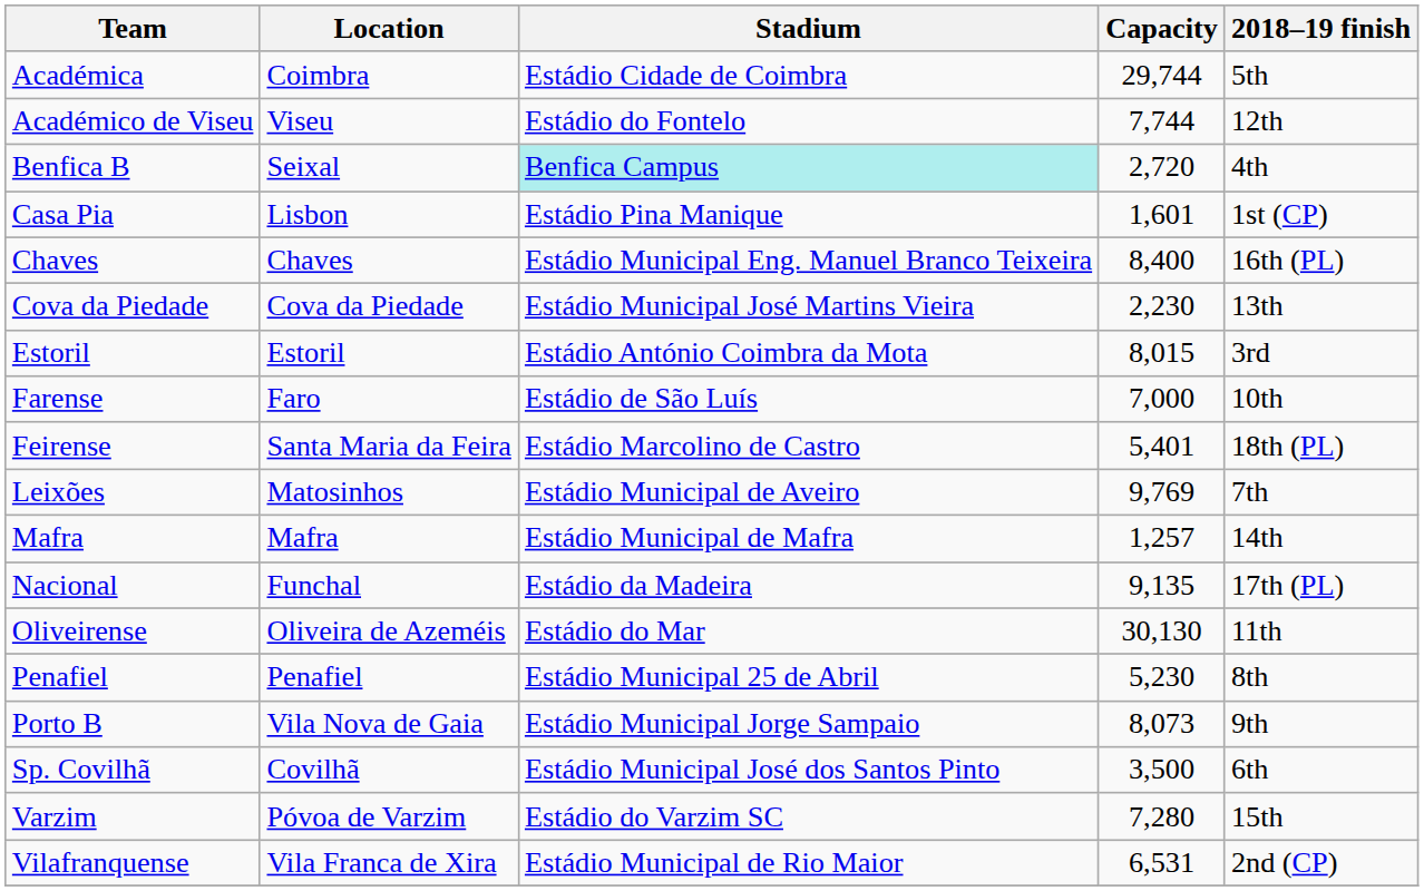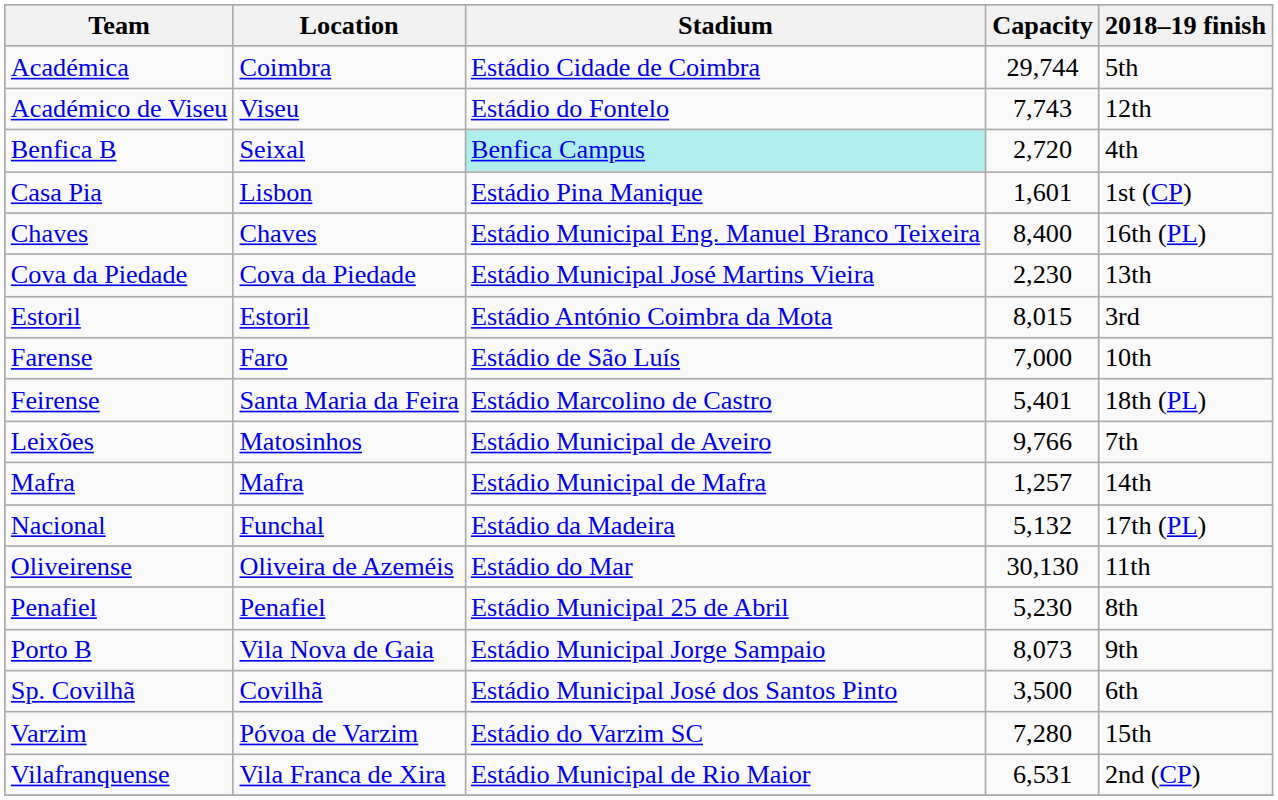Académico de Viseu | Capacity: 7,744 -> 7,743
Leixões | Capacity: 9,769 -> 9,766
Nacional | Capacity: 9,135 -> 5,132
